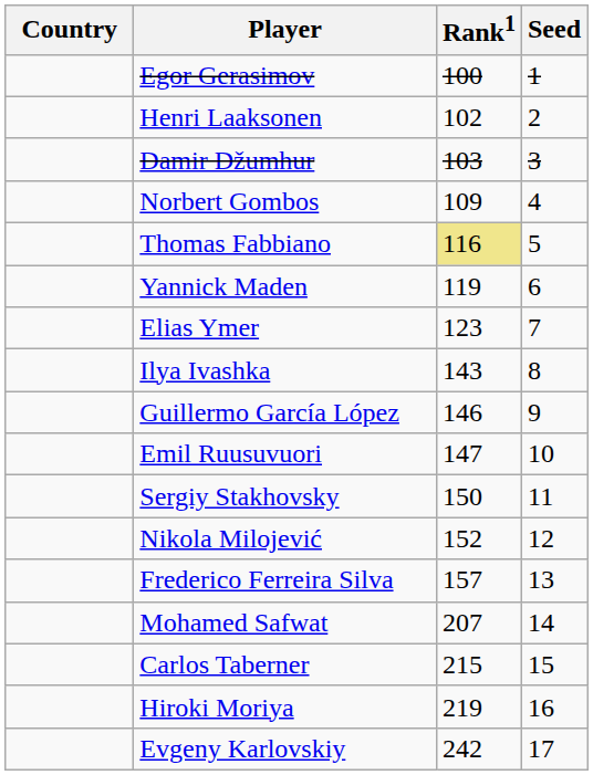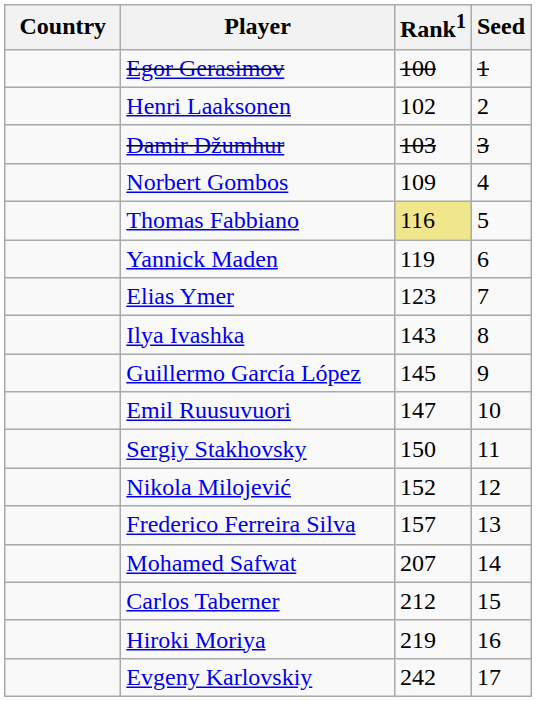Guillermo García López | Rank1: 146 -> 145
Carlos Taberner | Rank1: 215 -> 212
